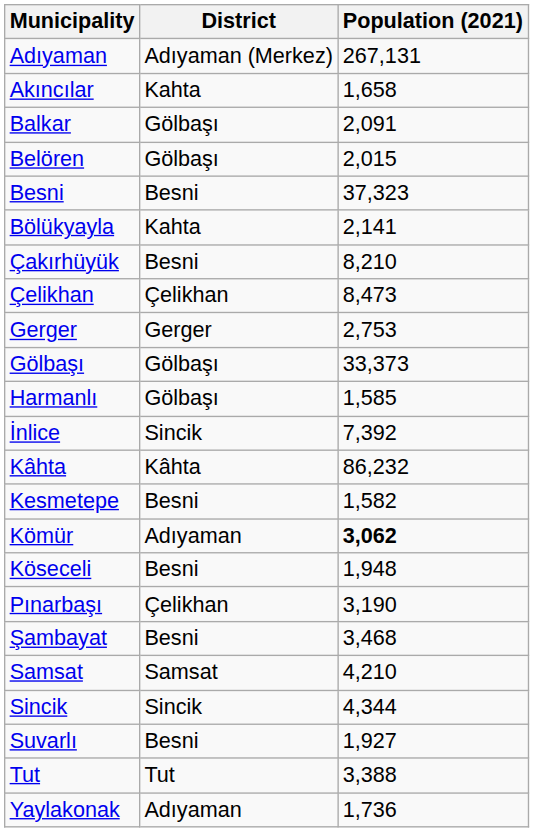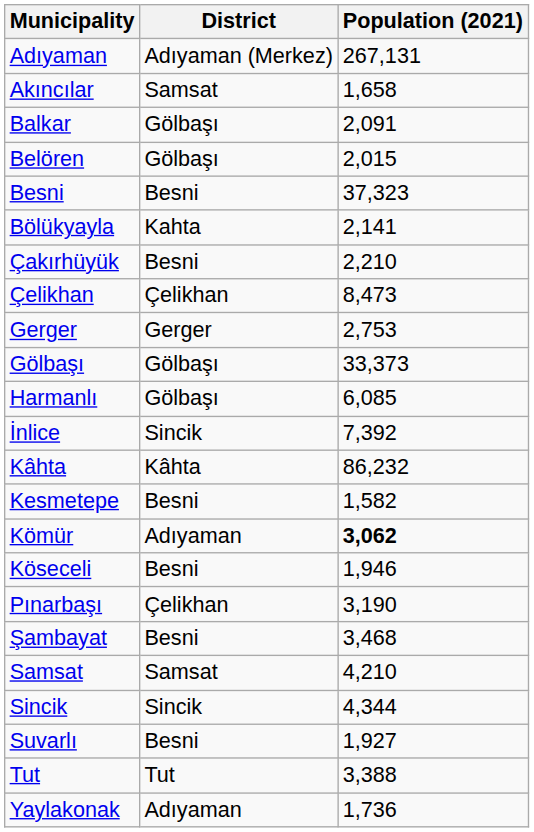Akıncılar | District: Kahta -> Samsat
Çakırhüyük | Population (2021): 8,210 -> 2,210
Harmanlı | Population (2021): 1,585 -> 6,085
Köseceli | Population (2021): 1,948 -> 1,946
